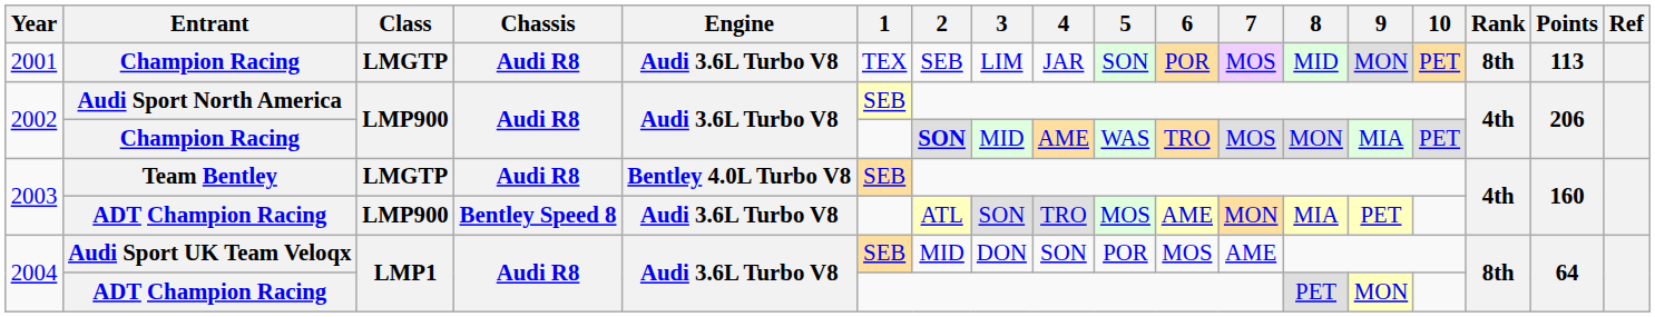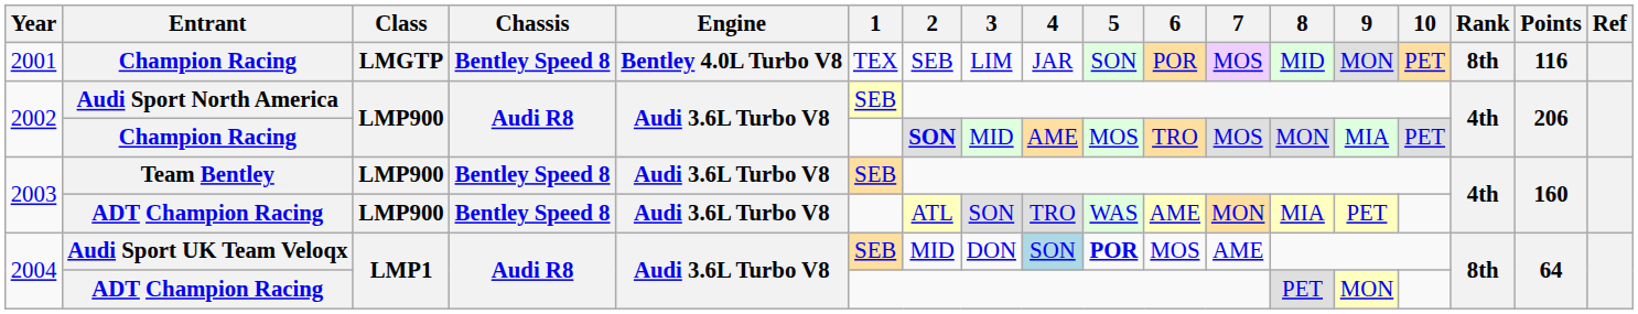2001 / Champion Racing | Chassis: Audi R8 -> Bentley Speed 8
2001 / Champion Racing | Engine: Audi 3.6L Turbo V8 -> Bentley 4.0L Turbo V8
2001 / Champion Racing | Points: 113 -> 116
2002 / Champion Racing | 5: WAS -> MOS
Team Bentley | Class: LMGTP -> LMP900
Team Bentley | Chassis: Audi R8 -> Bentley Speed 8
Team Bentley | Engine: Bentley 4.0L Turbo V8 -> Audi 3.6L Turbo V8
2003 / ADT Champion Racing | 5: MOS -> WAS
Audi Sport UK Team Veloqx | 4: no background -> lightblue background
Audi Sport UK Team Veloqx | 5: normal -> bold
